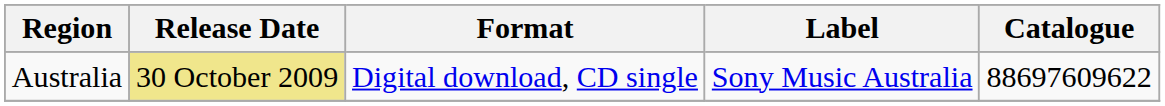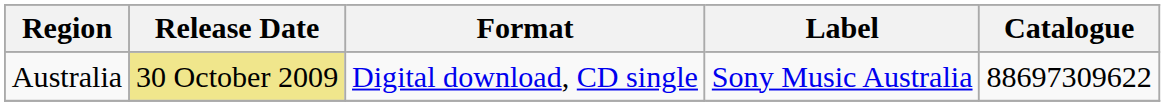Australia | Catalogue: 88697609622 -> 88697309622
